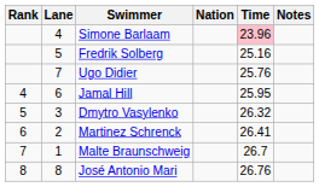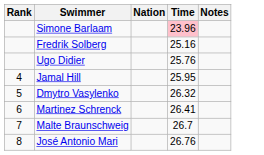- column: Lane | 4 | 5 | 7 | 6 | 3 | 2 | 1 | 8
